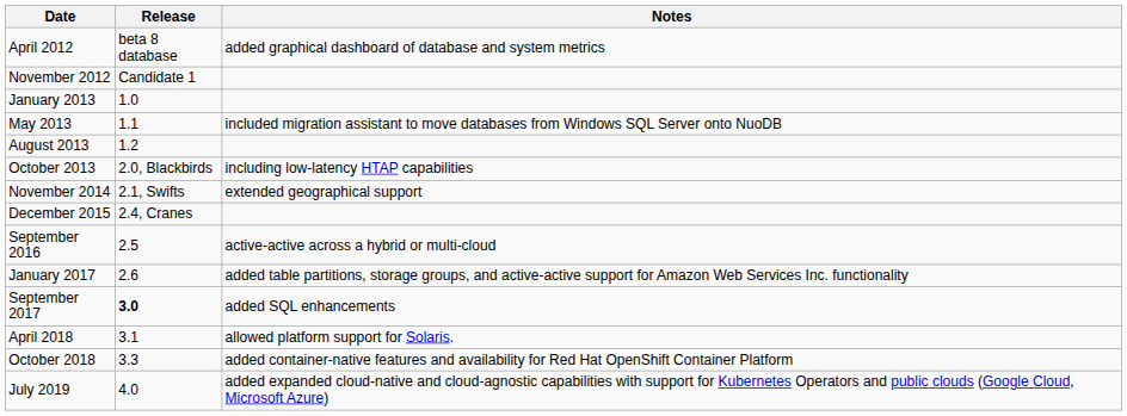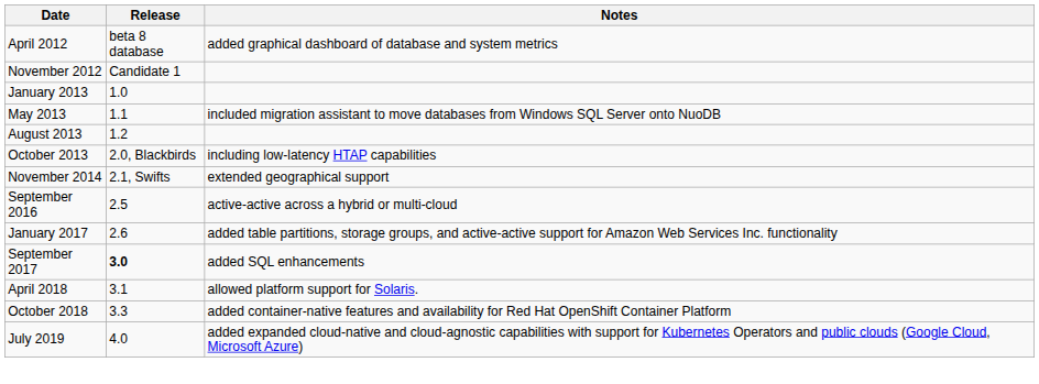- row: December 2015 | 2.4, Cranes
